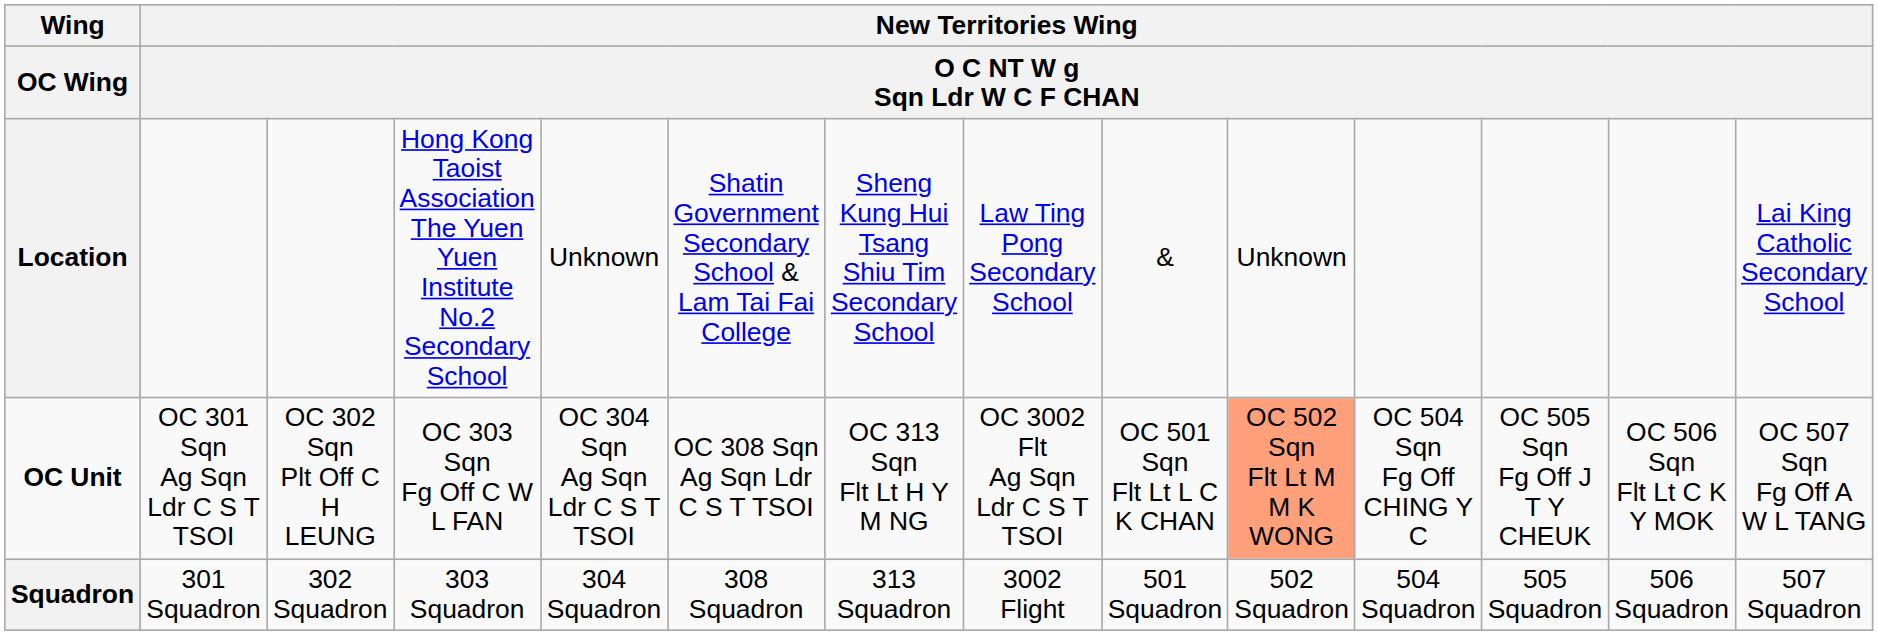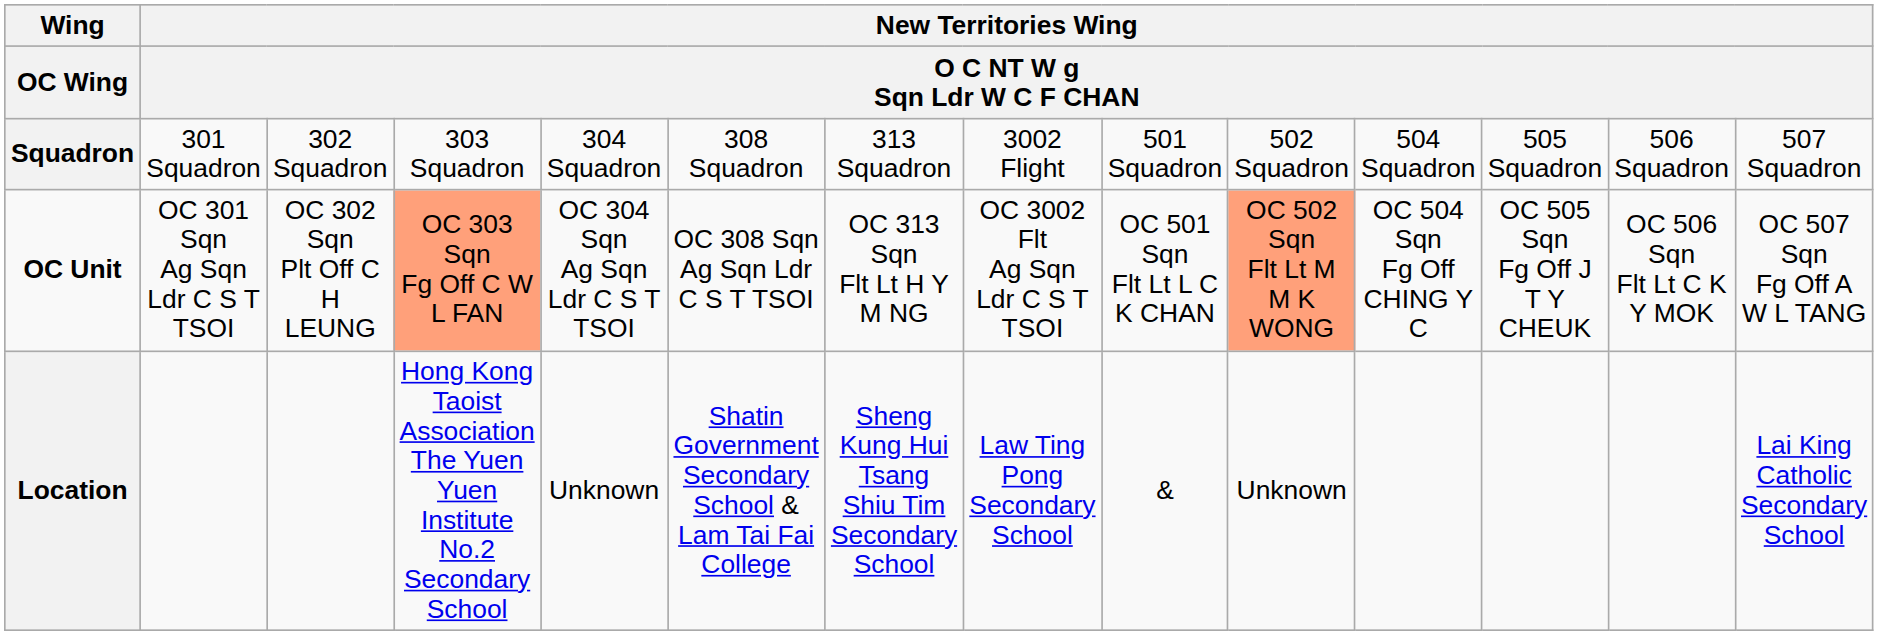rows swapped: Squadron <-> Location
OC Unit | column 4: no background -> lightsalmon background
